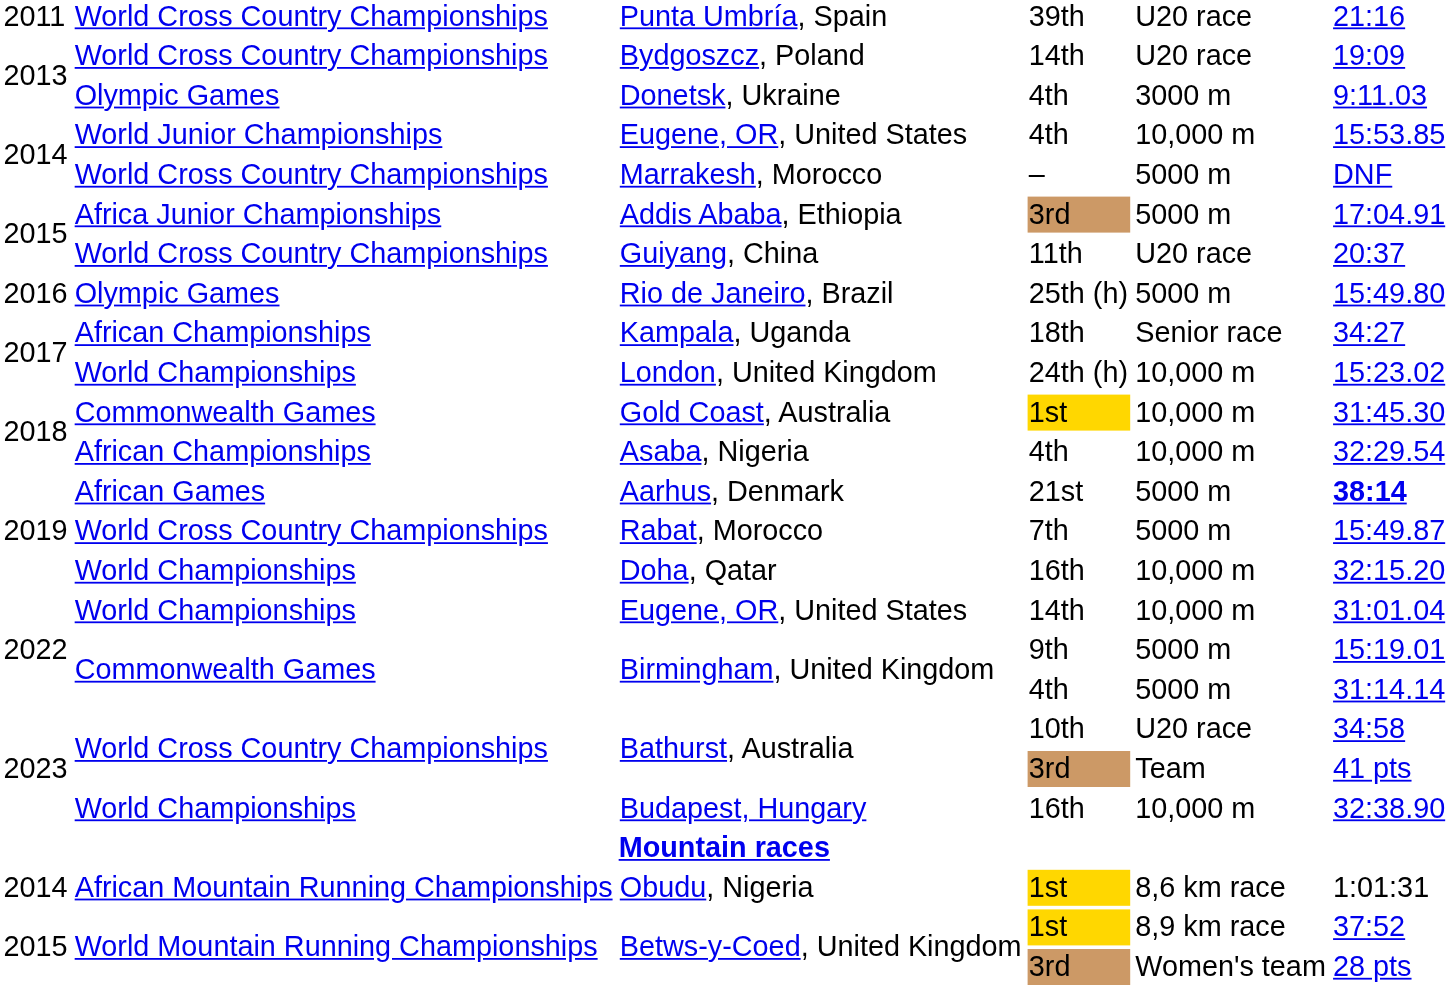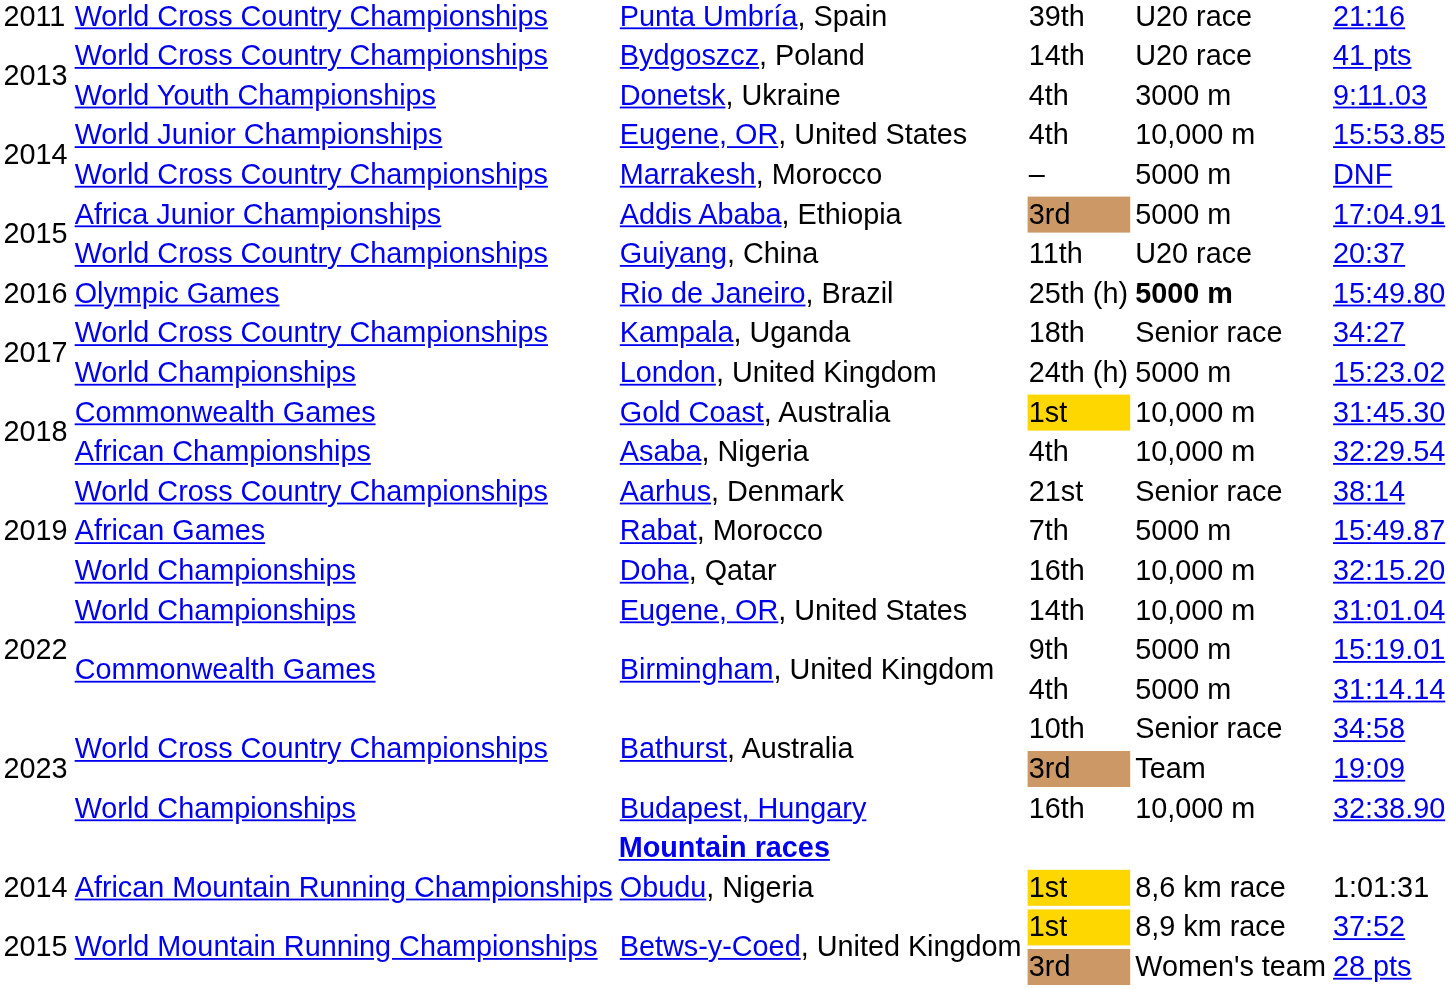Bydgoszcz, Poland | column 6: 19:09 -> 41 pts
Donetsk, Ukraine | column 2: Olympic Games -> World Youth Championships
Rio de Janeiro, Brazil | column 5: normal -> bold
Kampala, Uganda | column 2: African Championships -> World Cross Country Championships
London, United Kingdom | column 5: 10,000 m -> 5000 m
Aarhus, Denmark | column 2: African Games -> World Cross Country Championships
Aarhus, Denmark | column 5: 5000 m -> Senior race
Aarhus, Denmark | column 6: bold -> normal
Rabat, Morocco | column 2: World Cross Country Championships -> African Games
Bathurst, Australia / 10th | column 5: U20 race -> Senior race
Bathurst, Australia / 3rd | column 6: 41 pts -> 19:09
